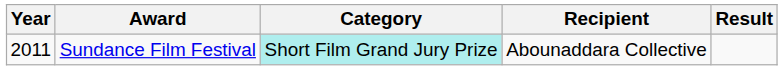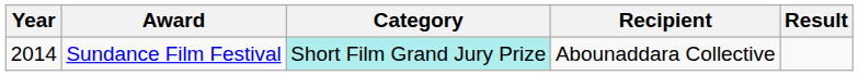Sundance Film Festival | Year: 2011 -> 2014
